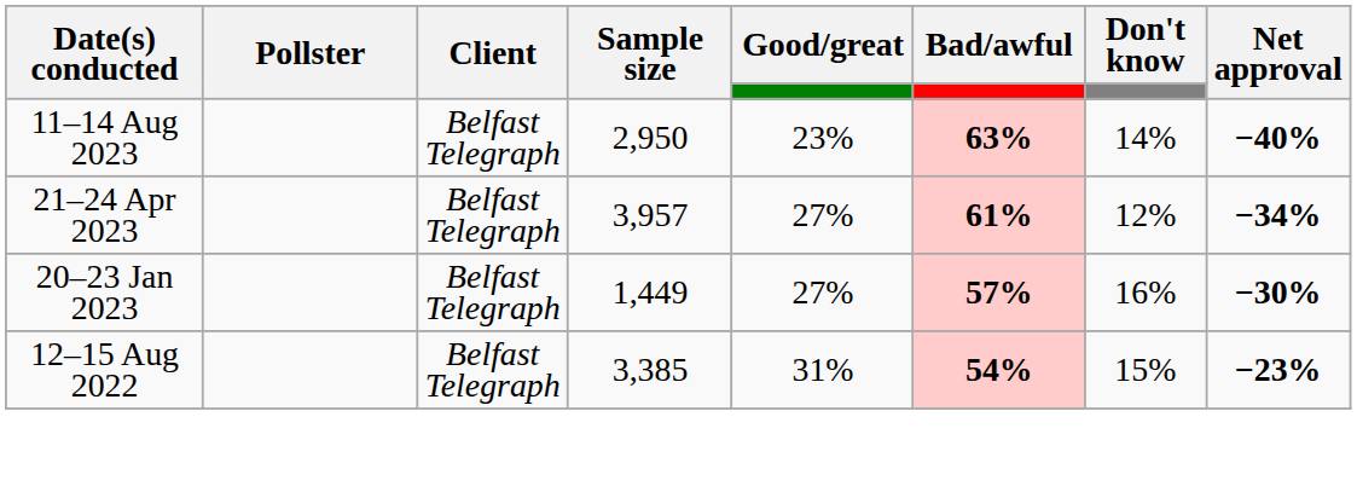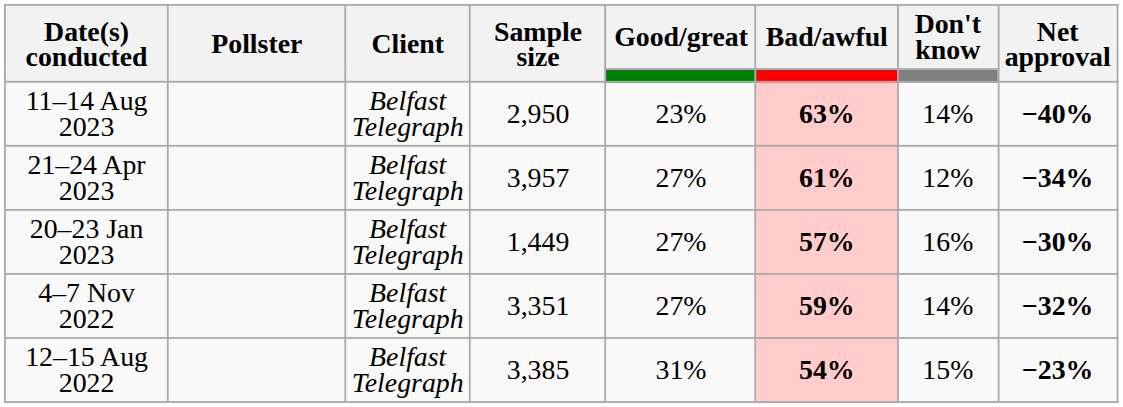+ row: 4–7 Nov 2022 | Belfast Telegraph | 3,351 | 27% | 59% | 14% | −32%
